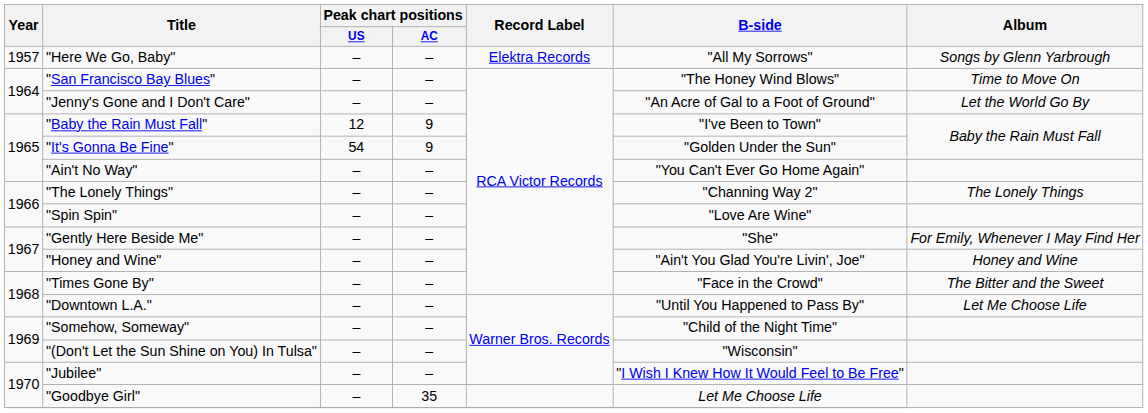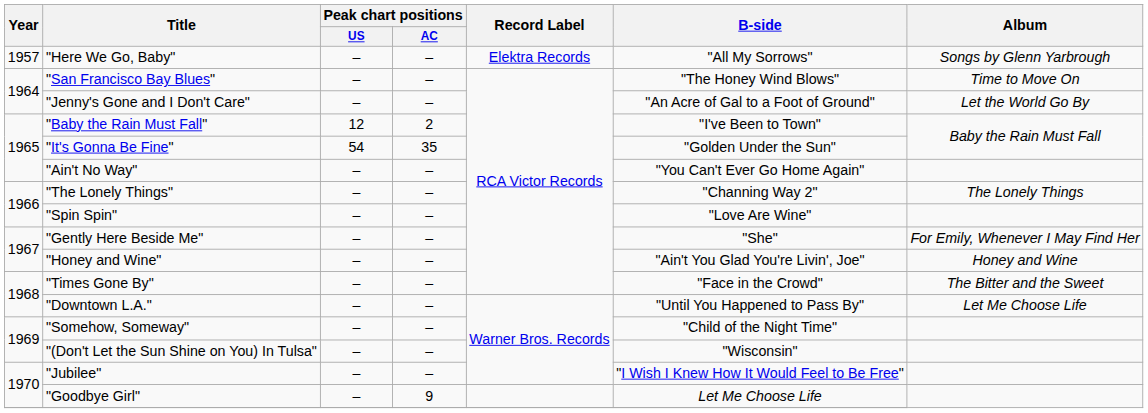"Baby the Rain Must Fall" | Peak chart positions / AC: 9 -> 2
"It's Gonna Be Fine" | Peak chart positions / AC: 9 -> 35
"Goodbye Girl" | Peak chart positions / AC: 35 -> 9
